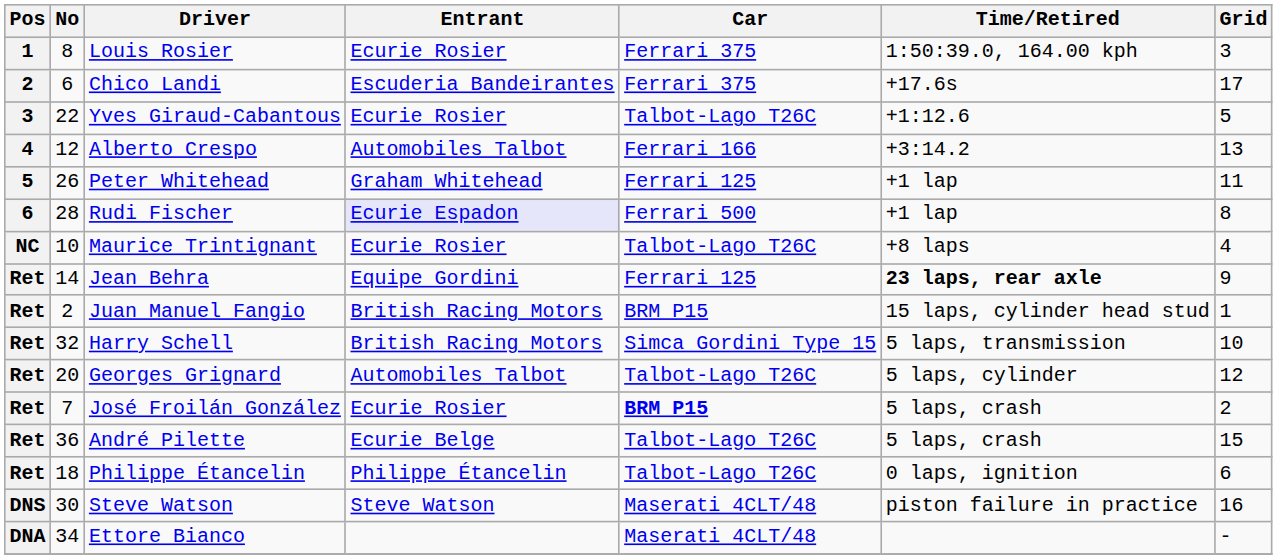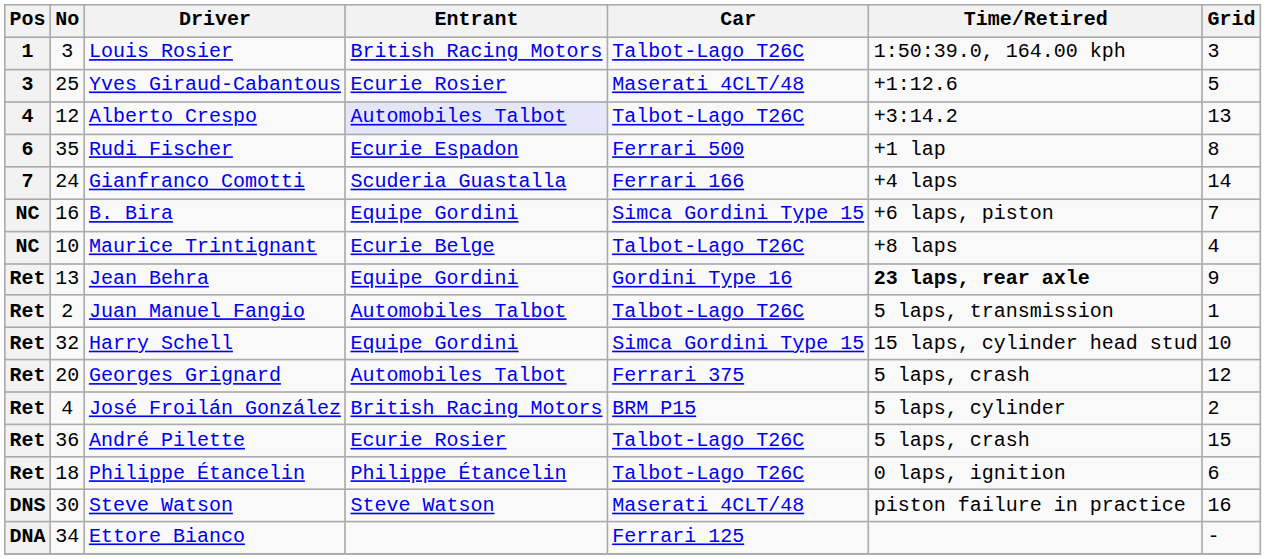Louis Rosier | No: 8 -> 3
Louis Rosier | Entrant: Ecurie Rosier -> British Racing Motors
Louis Rosier | Car: Ferrari 375 -> Talbot-Lago T26C
- row: 2 | 6 | Chico Landi | Escuderia Bandeirantes | Ferrari 375 | +17.6s | 17
Yves Giraud-Cabantous | No: 22 -> 25
Yves Giraud-Cabantous | Car: Talbot-Lago T26C -> Maserati 4CLT/48
Alberto Crespo | Entrant: no background -> lavender background
Alberto Crespo | Car: Ferrari 166 -> Talbot-Lago T26C
- row: 5 | 26 | Peter Whitehead | Graham Whitehead | Ferrari 125 | +1 lap | 11
Rudi Fischer | No: 28 -> 35
Rudi Fischer | Entrant: lavender background -> no background
+ row: 7 | 24 | Gianfranco Comotti | Scuderia Guastalla | Ferrari 166 | +4 laps | 14
+ row: NC | 16 | B. Bira | Equipe Gordini | Simca Gordini Type 15 | +6 laps, piston | 7
Maurice Trintignant | Entrant: Ecurie Rosier -> Ecurie Belge
Jean Behra | No: 14 -> 13
Jean Behra | Car: Ferrari 125 -> Gordini Type 16
Juan Manuel Fangio | Entrant: British Racing Motors -> Automobiles Talbot
Juan Manuel Fangio | Car: BRM P15 -> Talbot-Lago T26C
Juan Manuel Fangio | Time/Retired: 15 laps, cylinder head stud -> 5 laps, transmission
Harry Schell | Entrant: British Racing Motors -> Equipe Gordini
Harry Schell | Time/Retired: 5 laps, transmission -> 15 laps, cylinder head stud
Georges Grignard | Car: Talbot-Lago T26C -> Ferrari 375
Georges Grignard | Time/Retired: 5 laps, cylinder -> 5 laps, crash
José Froilán González | No: 7 -> 4
José Froilán González | Entrant: Ecurie Rosier -> British Racing Motors
José Froilán González | Car: bold -> normal
José Froilán González | Time/Retired: 5 laps, crash -> 5 laps, cylinder
André Pilette | Entrant: Ecurie Belge -> Ecurie Rosier
Ettore Bianco | Car: Maserati 4CLT/48 -> Ferrari 125
